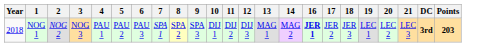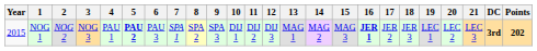+ column: 15 | MAG 3
NOG 1 | Year: 2018 -> 2015
NOG 1 | 5: normal -> bold
NOG 1 | Points: 203 -> 202
